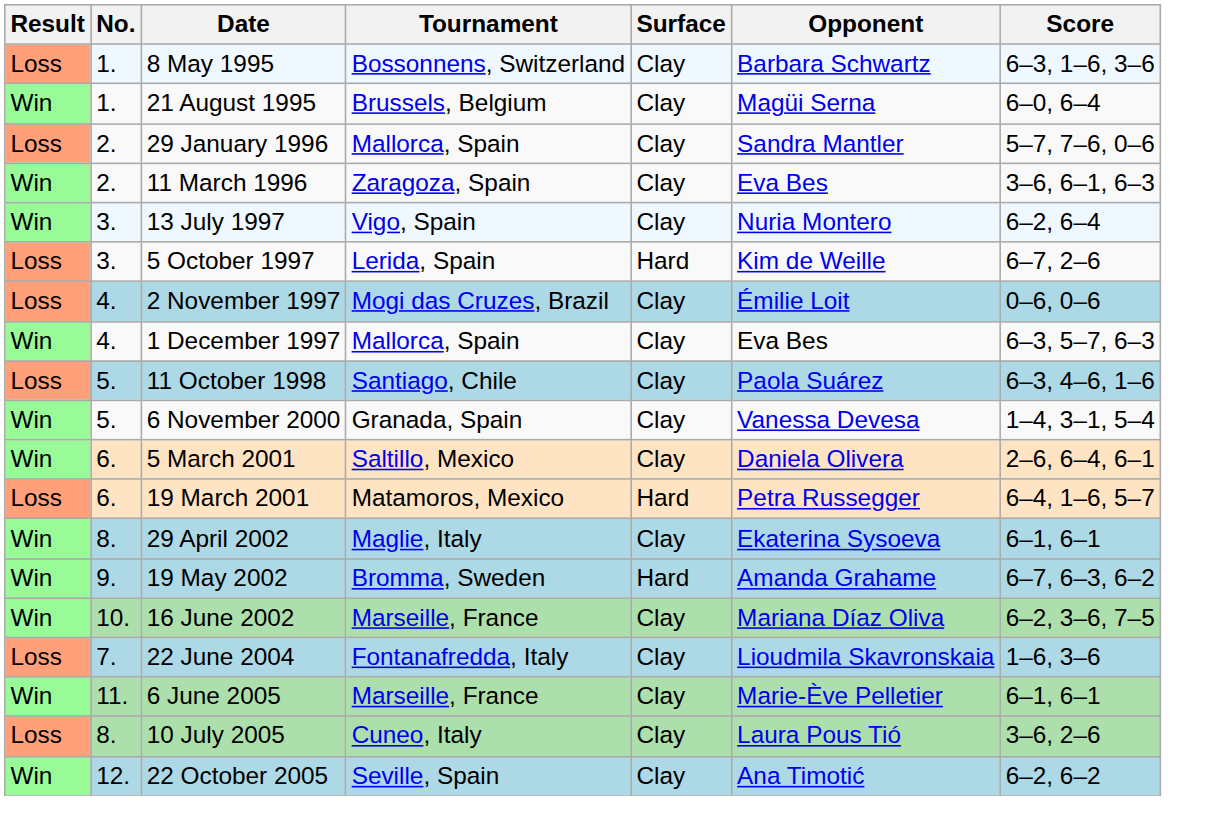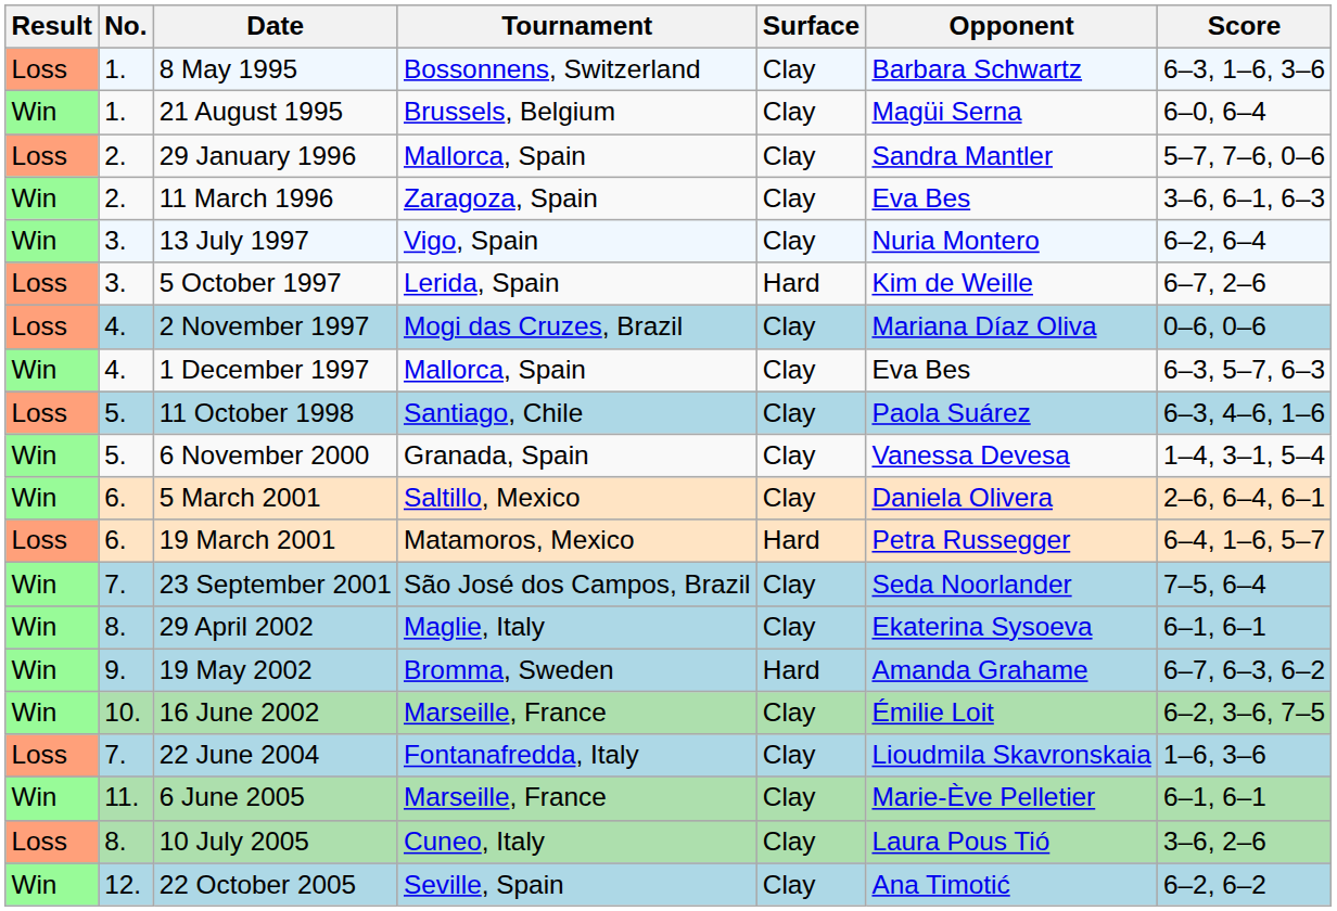2 November 1997 | Opponent: Émilie Loit -> Mariana Díaz Oliva
+ row: Win | 7. | 23 September 2001 | São José dos Campos, Brazil | Clay | Seda Noorlander | 7–5, 6–4
16 June 2002 | Opponent: Mariana Díaz Oliva -> Émilie Loit
